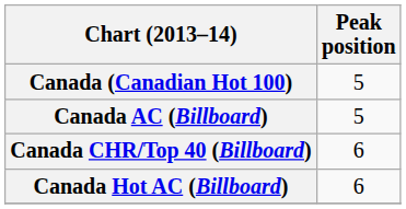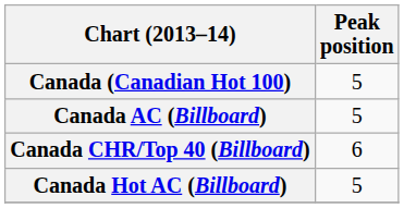Canada Hot AC (Billboard) | Peak position: 6 -> 5
